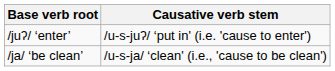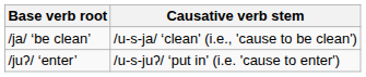rows swapped: /juʔ/ ‘enter’ <-> /ja/ ‘be clean’
